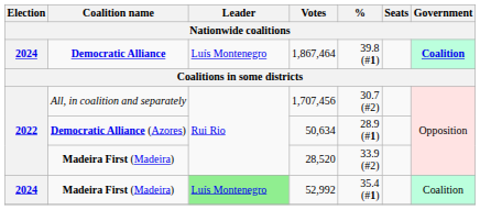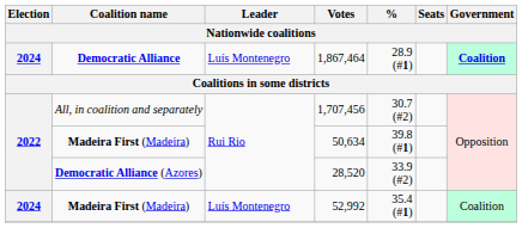1,867,464 | %: 39.8 (#1) -> 28.9 (#1)
50,634 | Coalition name: Democratic Alliance (Azores) -> Madeira First (Madeira)
50,634 | %: 28.9 (#1) -> 39.8 (#1)
28,520 | Coalition name: Madeira First (Madeira) -> Democratic Alliance (Azores)
52,992 | Leader: lightgreen background -> no background
